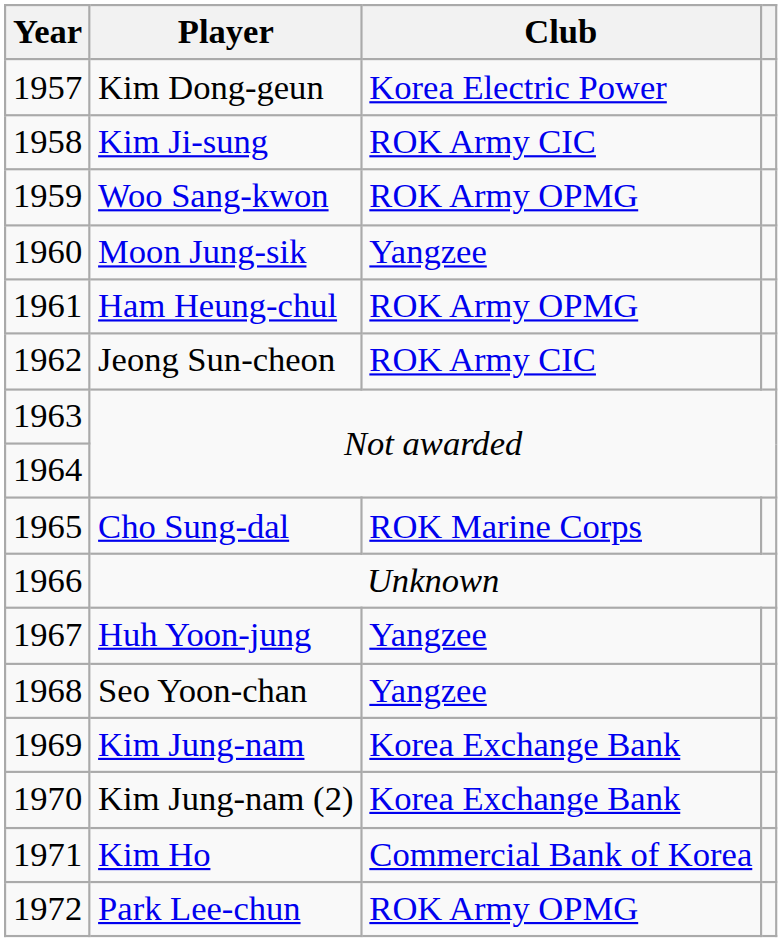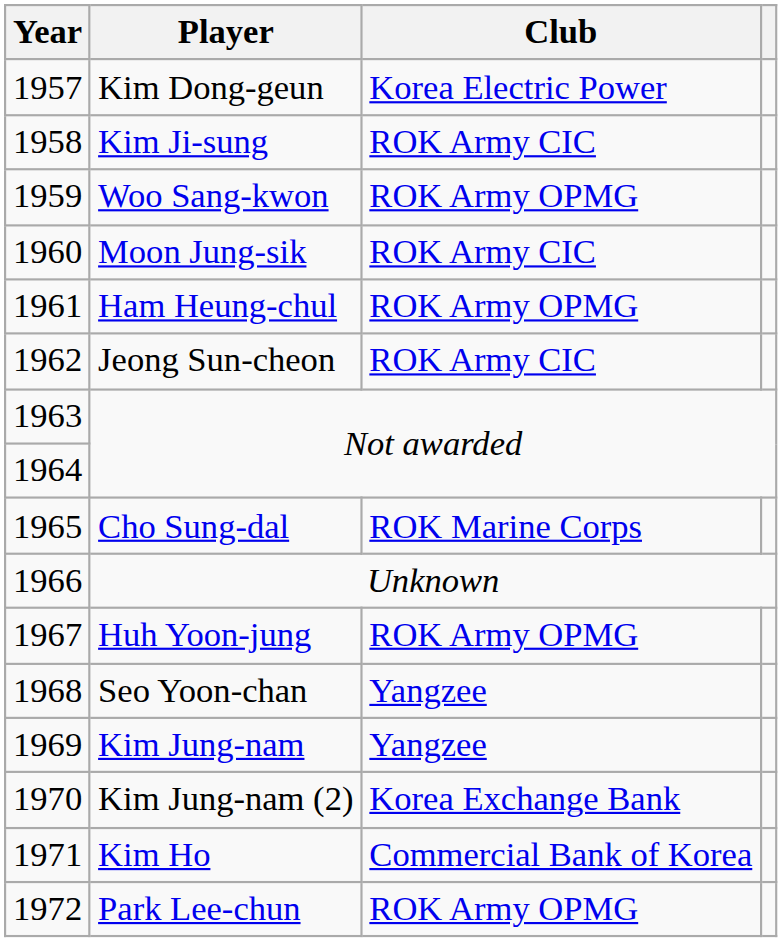Moon Jung-sik | Club: Yangzee -> ROK Army CIC
Huh Yoon-jung | Club: Yangzee -> ROK Army OPMG
Kim Jung-nam | Club: Korea Exchange Bank -> Yangzee
